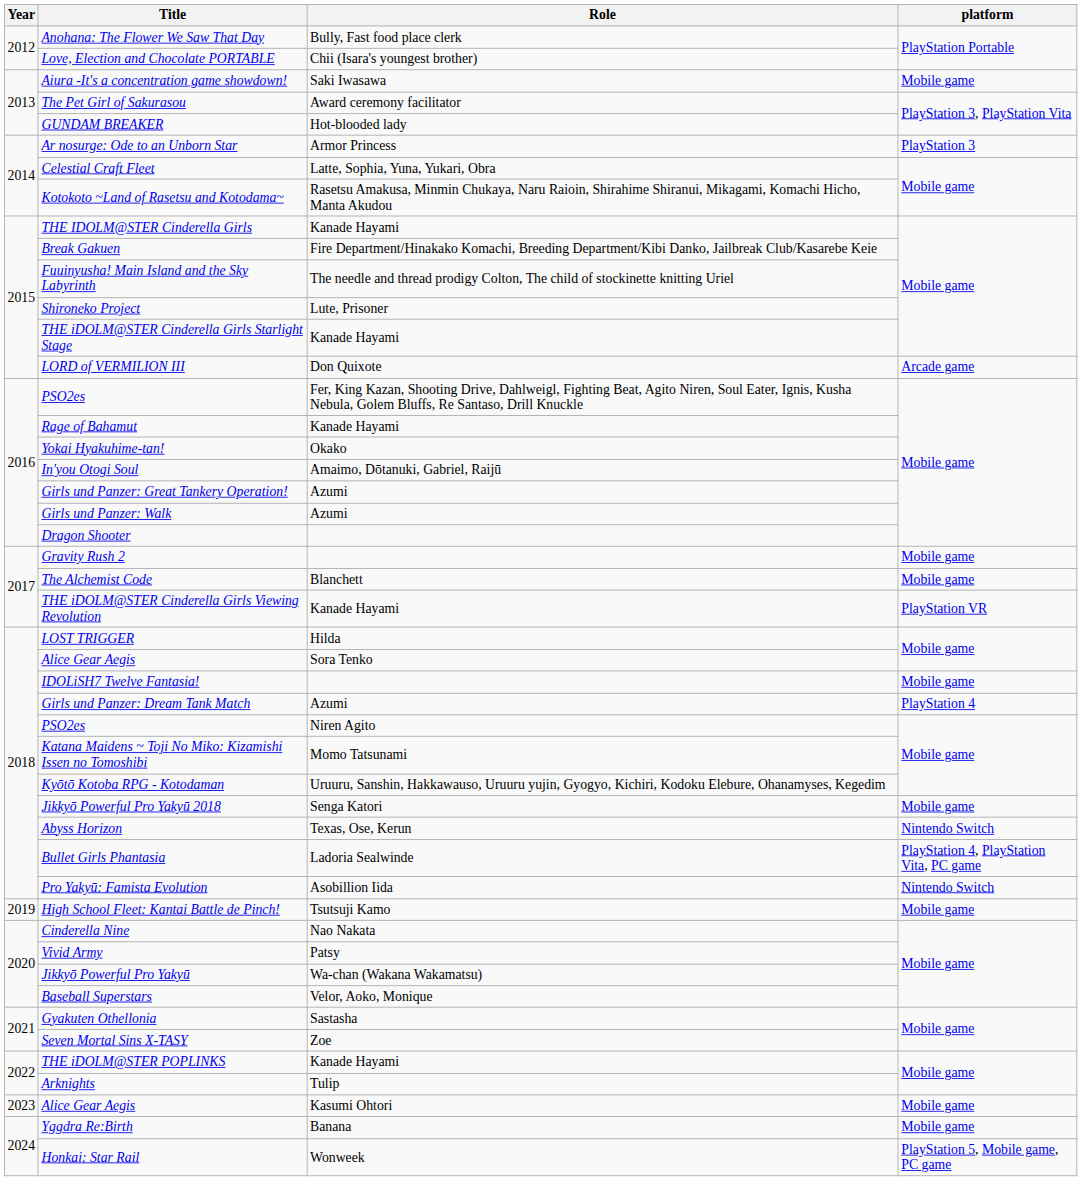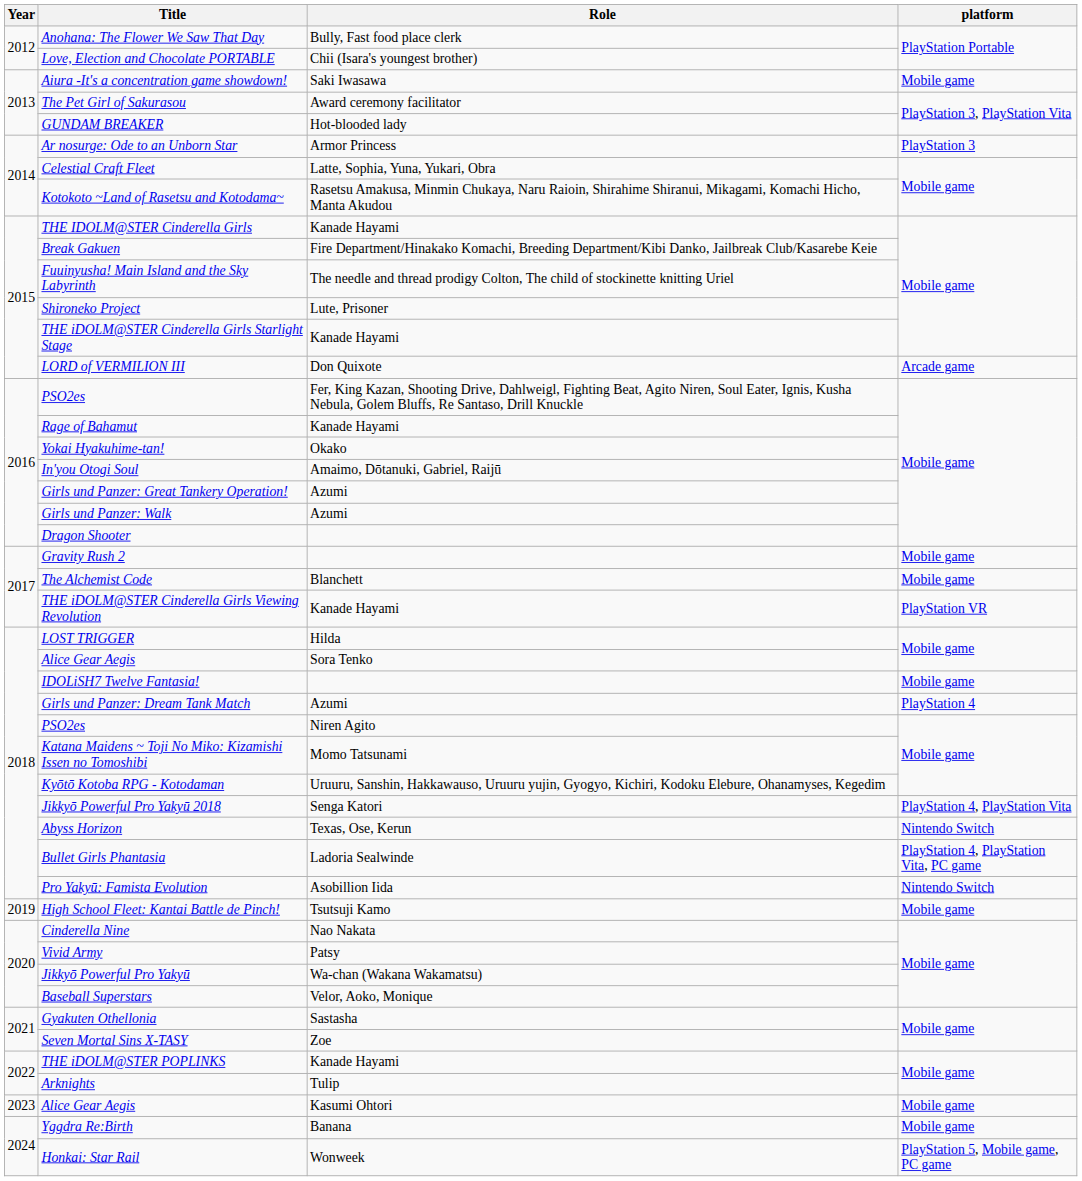Jikkyō Powerful Pro Yakyū 2018 | platform: Mobile game -> PlayStation 4, PlayStation Vita
